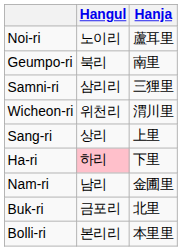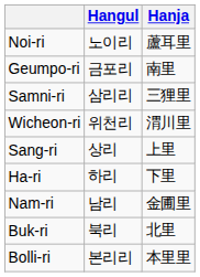Geumpo-ri | Hangul: 북리 -> 금포리
Ha-ri | Hangul: pink background -> no background
Buk-ri | Hangul: 금포리 -> 북리
